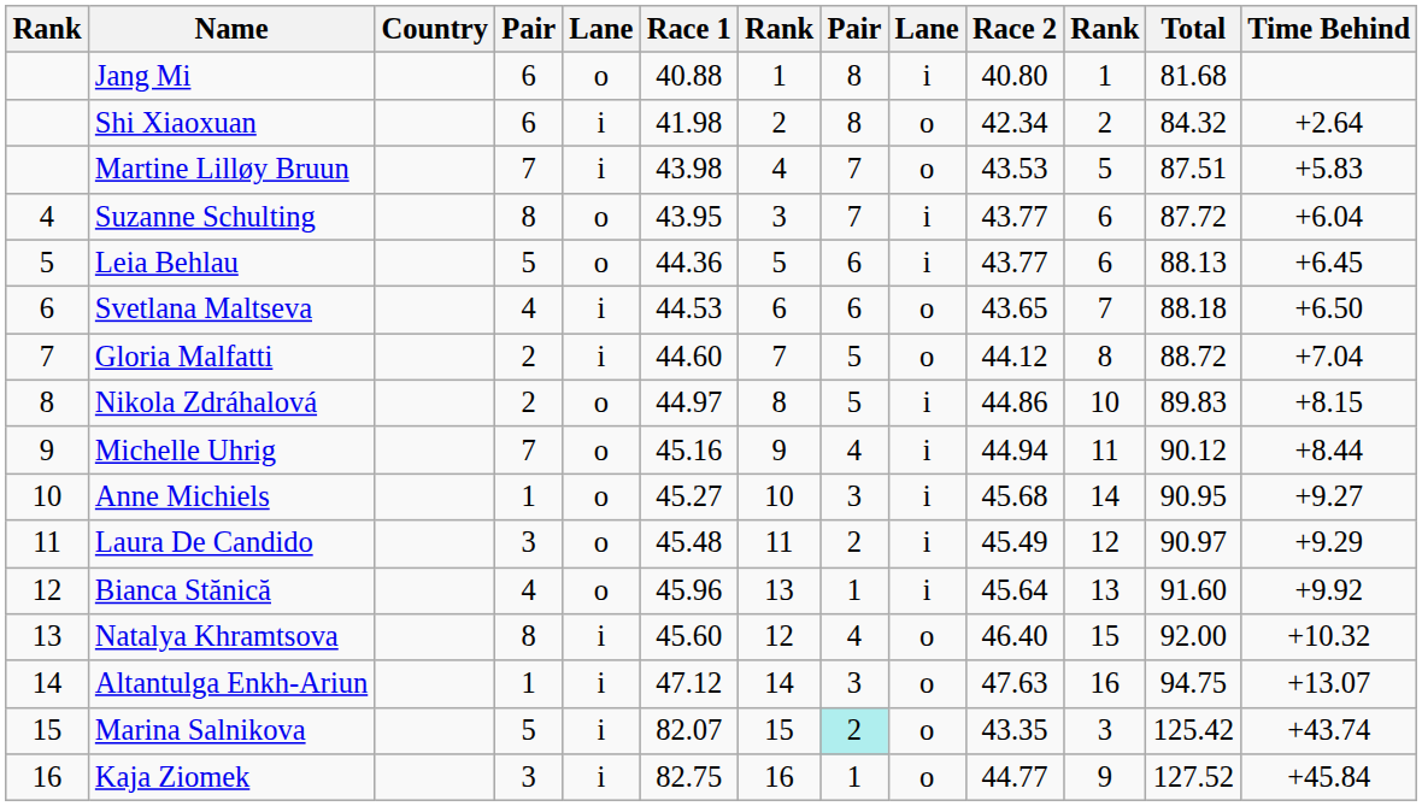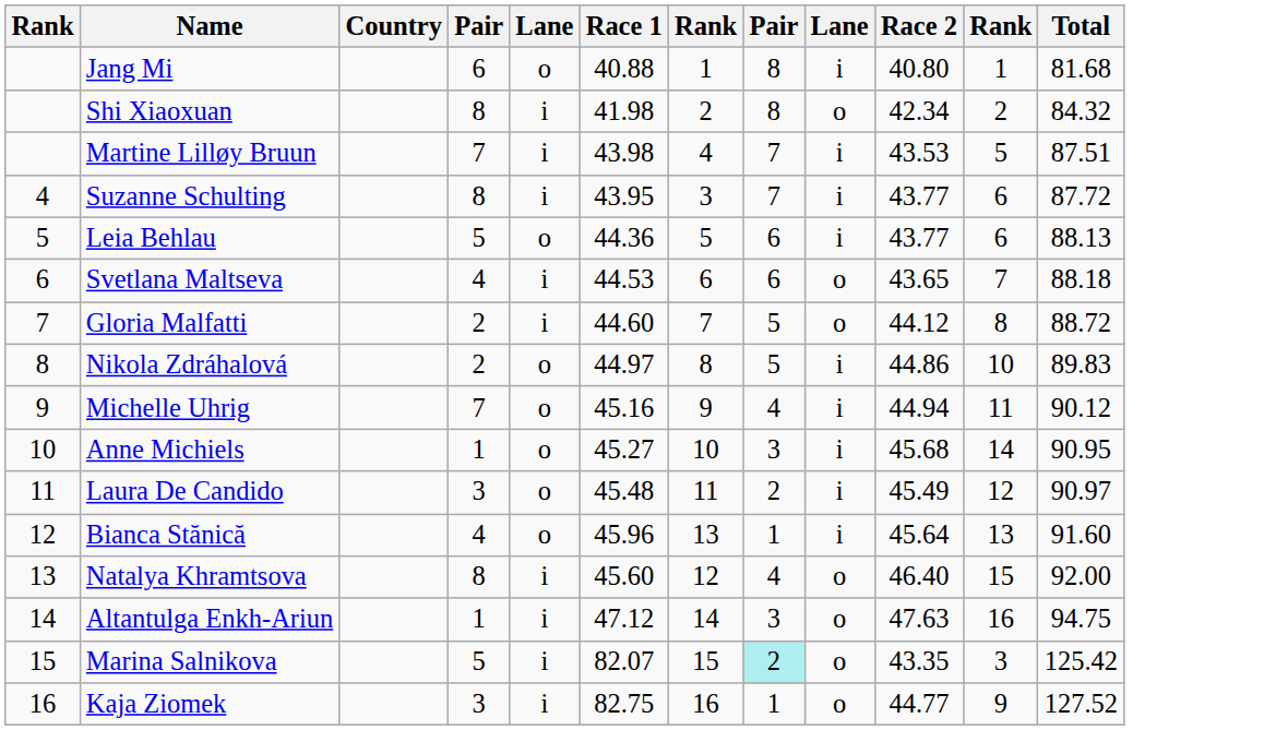- column: Time Behind | +2.64 | +5.83 | +6.04 | +6.45 | +6.50 | +7.04 | +8.15 | +8.44 | +9.27 | +9.29 | +9.92 | +10.32 | +13.07 | +43.74 | +45.84
Shi Xiaoxuan | column 4: 6 -> 8
Martine Lilløy Bruun | column 9: o -> i
Suzanne Schulting | column 5: o -> i
